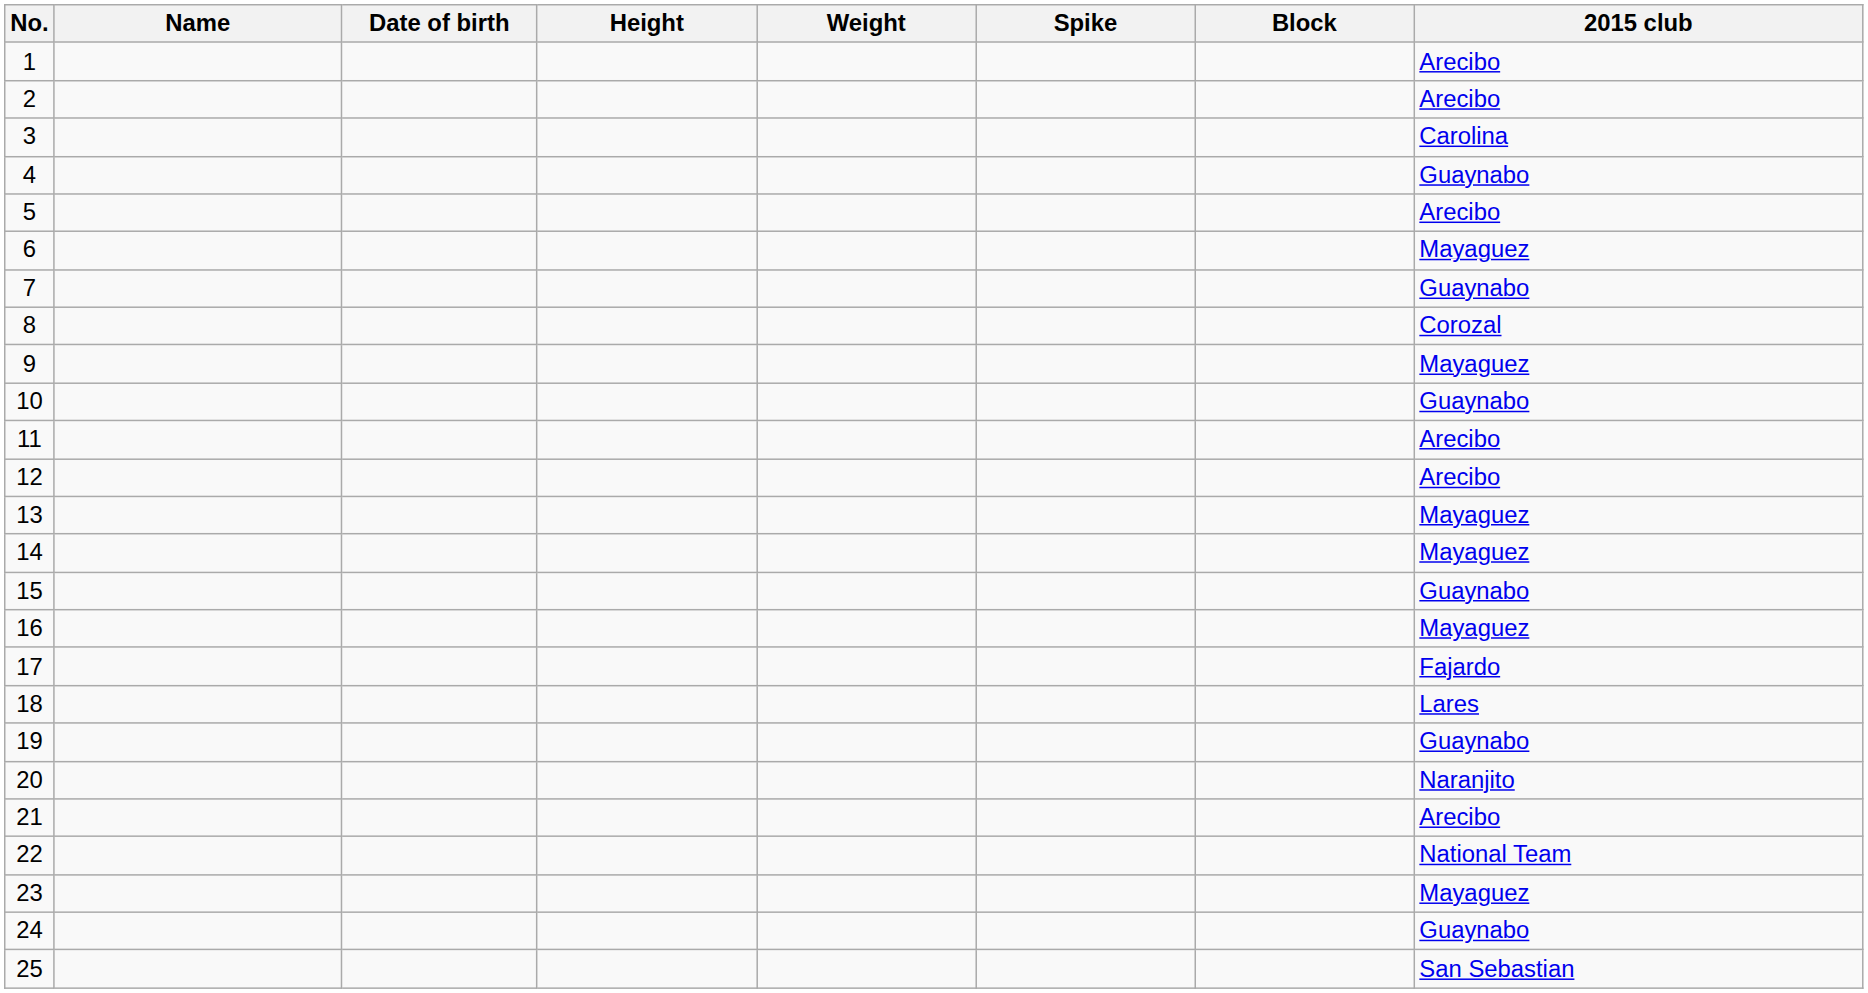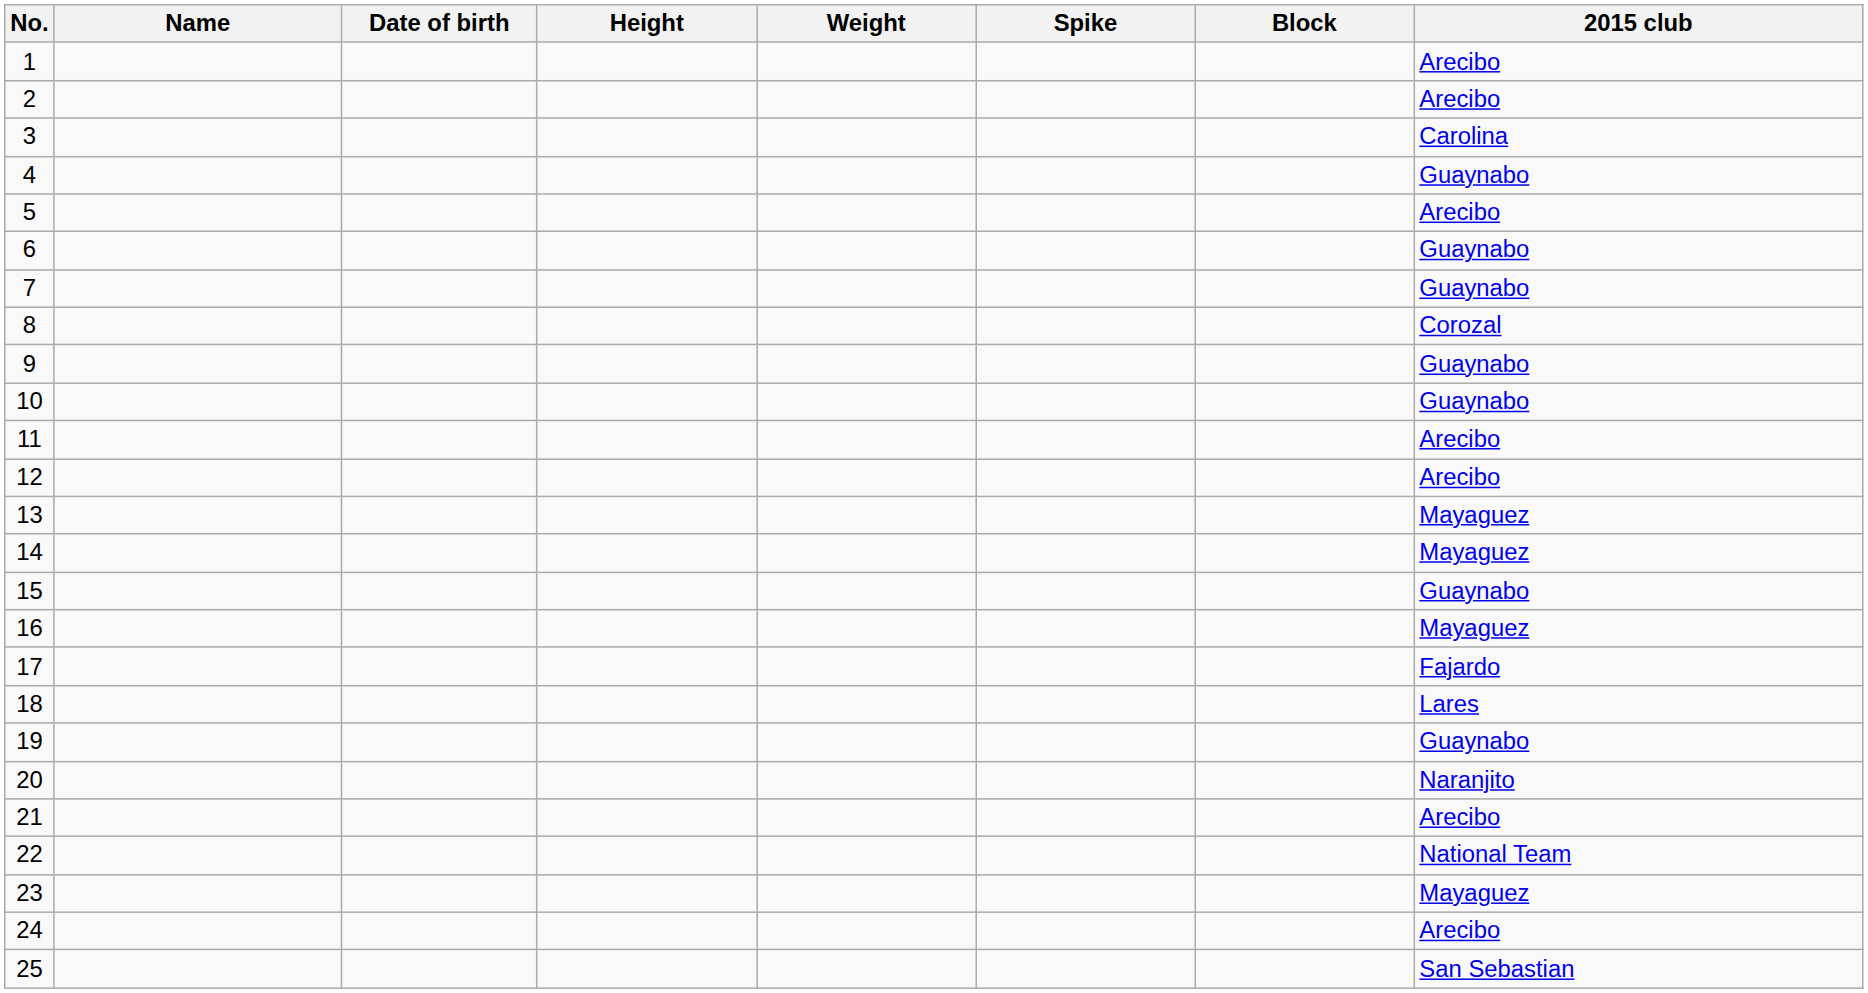6 | 2015 club: Mayaguez -> Guaynabo
9 | 2015 club: Mayaguez -> Guaynabo
24 | 2015 club: Guaynabo -> Arecibo
